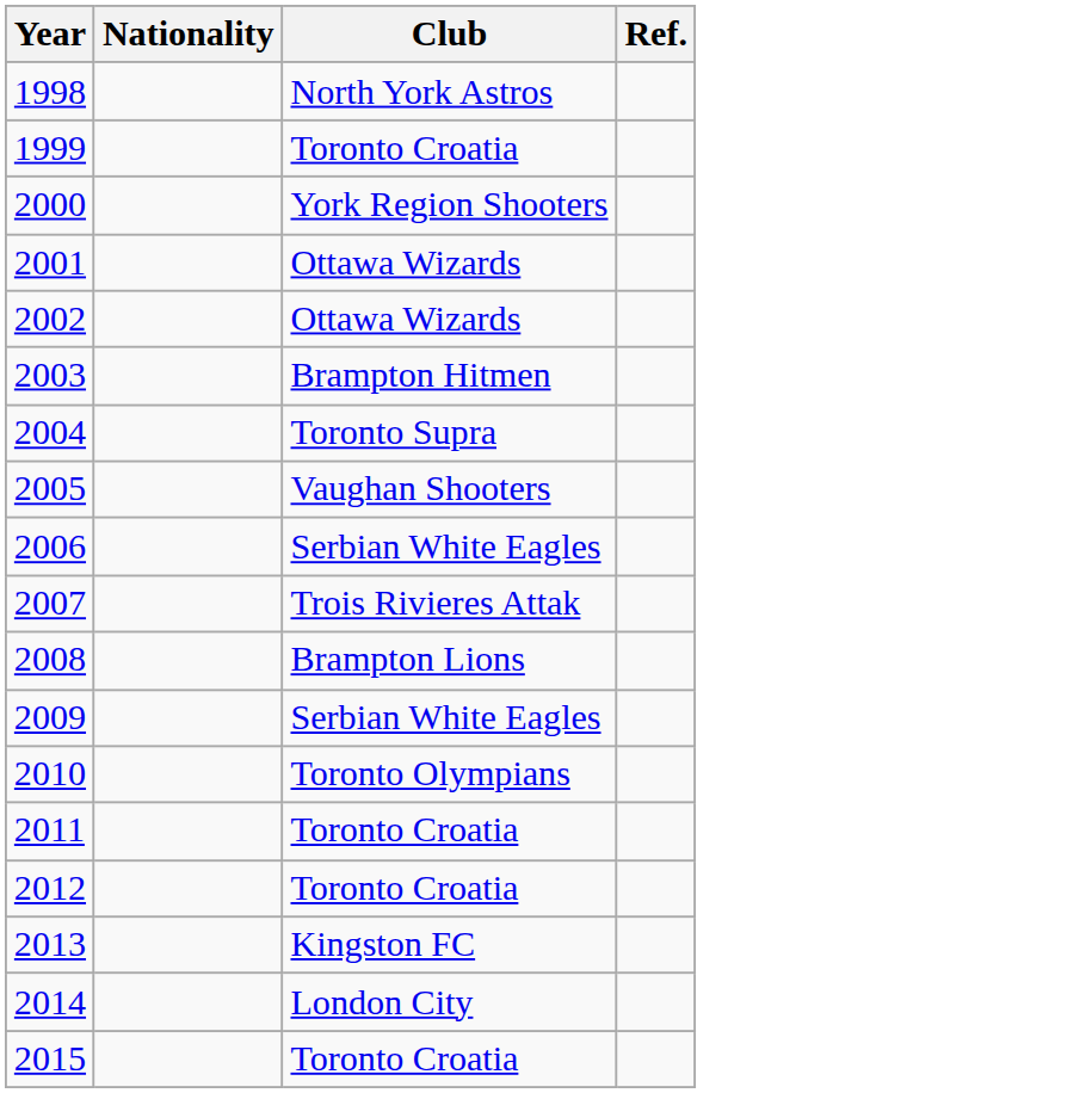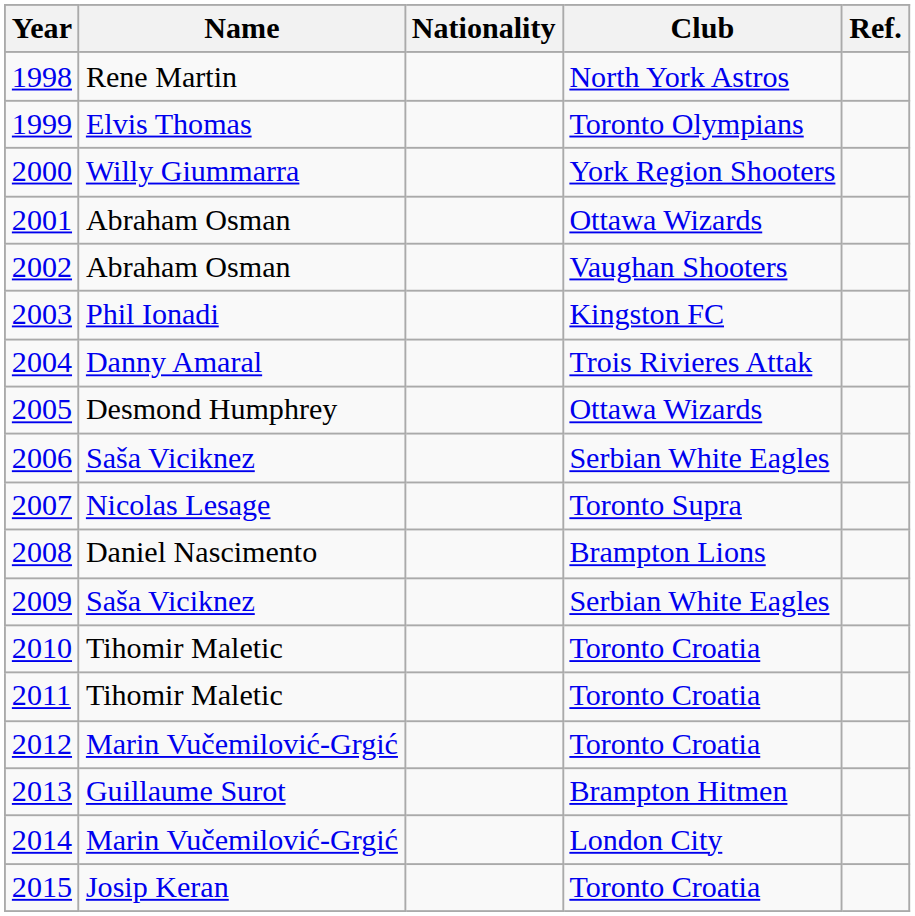+ column: Name | Rene Martin | Elvis Thomas | Willy Giummarra | Abraham Osman | Abraham Osman | Phil Ionadi | Danny Amaral | Desmond Humphrey | Saša Viciknez | Nicolas Lesage | Daniel Nascimento | Saša Viciknez | Tihomir Maletic | Tihomir Maletic | Marin Vučemilović-Grgić | Guillaume Surot | Marin Vučemilović-Grgić | Josip Keran
1999 | Club: Toronto Croatia -> Toronto Olympians
2002 | Club: Ottawa Wizards -> Vaughan Shooters
2003 | Club: Brampton Hitmen -> Kingston FC
2004 | Club: Toronto Supra -> Trois Rivieres Attak
2005 | Club: Vaughan Shooters -> Ottawa Wizards
2007 | Club: Trois Rivieres Attak -> Toronto Supra
2010 | Club: Toronto Olympians -> Toronto Croatia
2013 | Club: Kingston FC -> Brampton Hitmen
